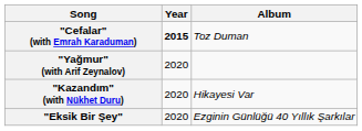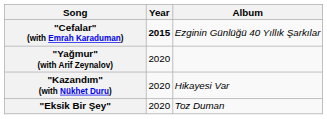"Cefalar" (with Emrah Karaduman) | Album: Toz Duman -> Ezginin Günlüğü 40 Yıllık Şarkılar
"Eksik Bir Şey" | Album: Ezginin Günlüğü 40 Yıllık Şarkılar -> Toz Duman
